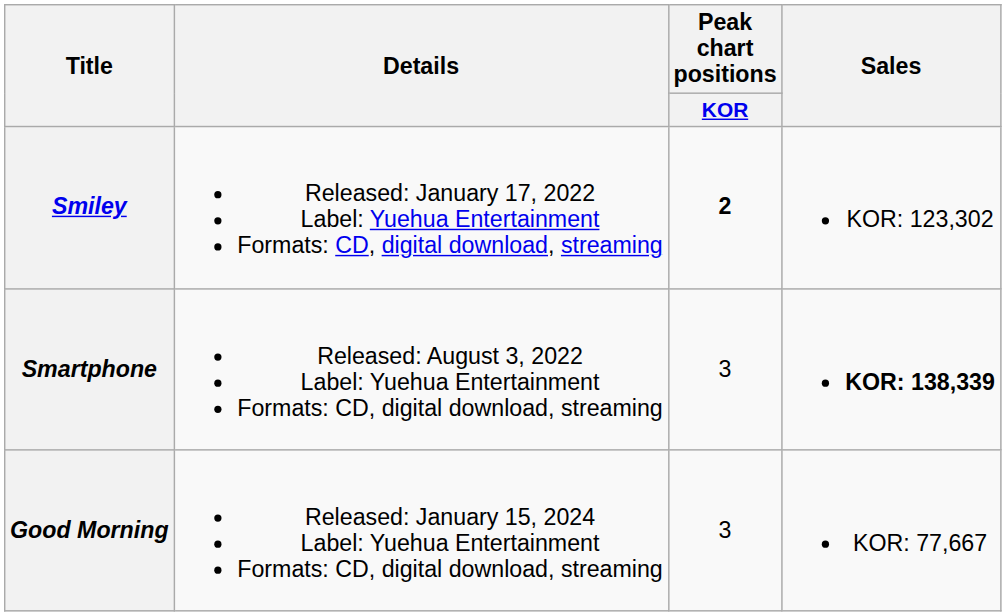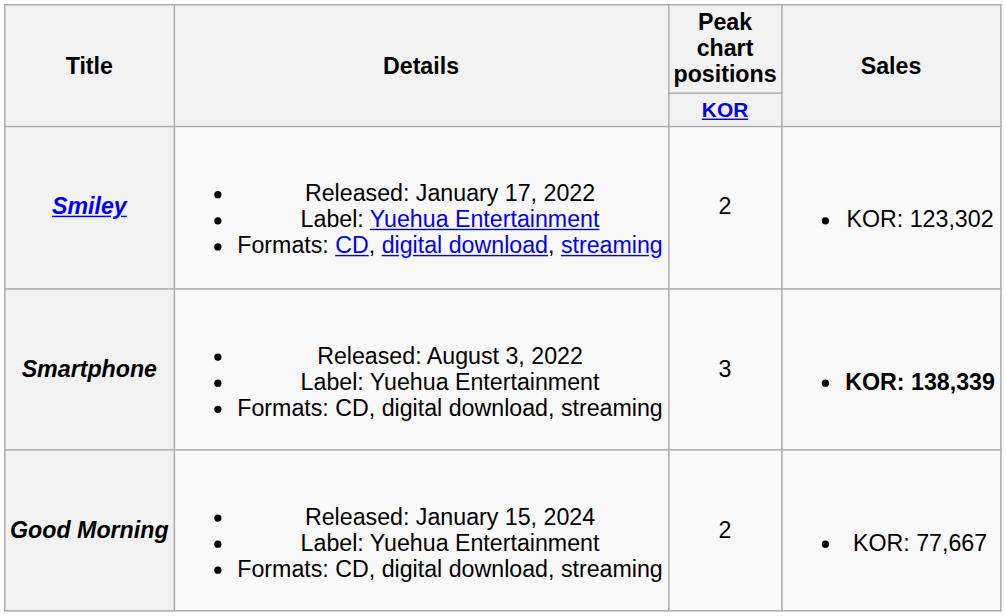Smiley | Peak chart positions / KOR: bold -> normal
Good Morning | Peak chart positions / KOR: 3 -> 2
